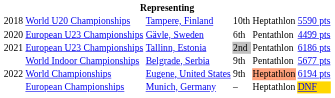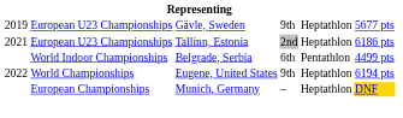- row: 2018 | World U20 Championships | Tampere, Finland | 10th | Heptathlon | 5590 pts
Gävle, Sweden | column 1: 2020 -> 2019
Gävle, Sweden | column 4: 6th -> 9th
Gävle, Sweden | column 5: Pentathlon -> Heptathlon
Gävle, Sweden | column 6: 4499 pts -> 5677 pts
Tallinn, Estonia | column 5: Pentathlon -> Heptathlon
Belgrade, Serbia | column 4: 9th -> 6th
Belgrade, Serbia | column 6: 5677 pts -> 4499 pts
Eugene, United States | column 5: lightsalmon background -> no background
